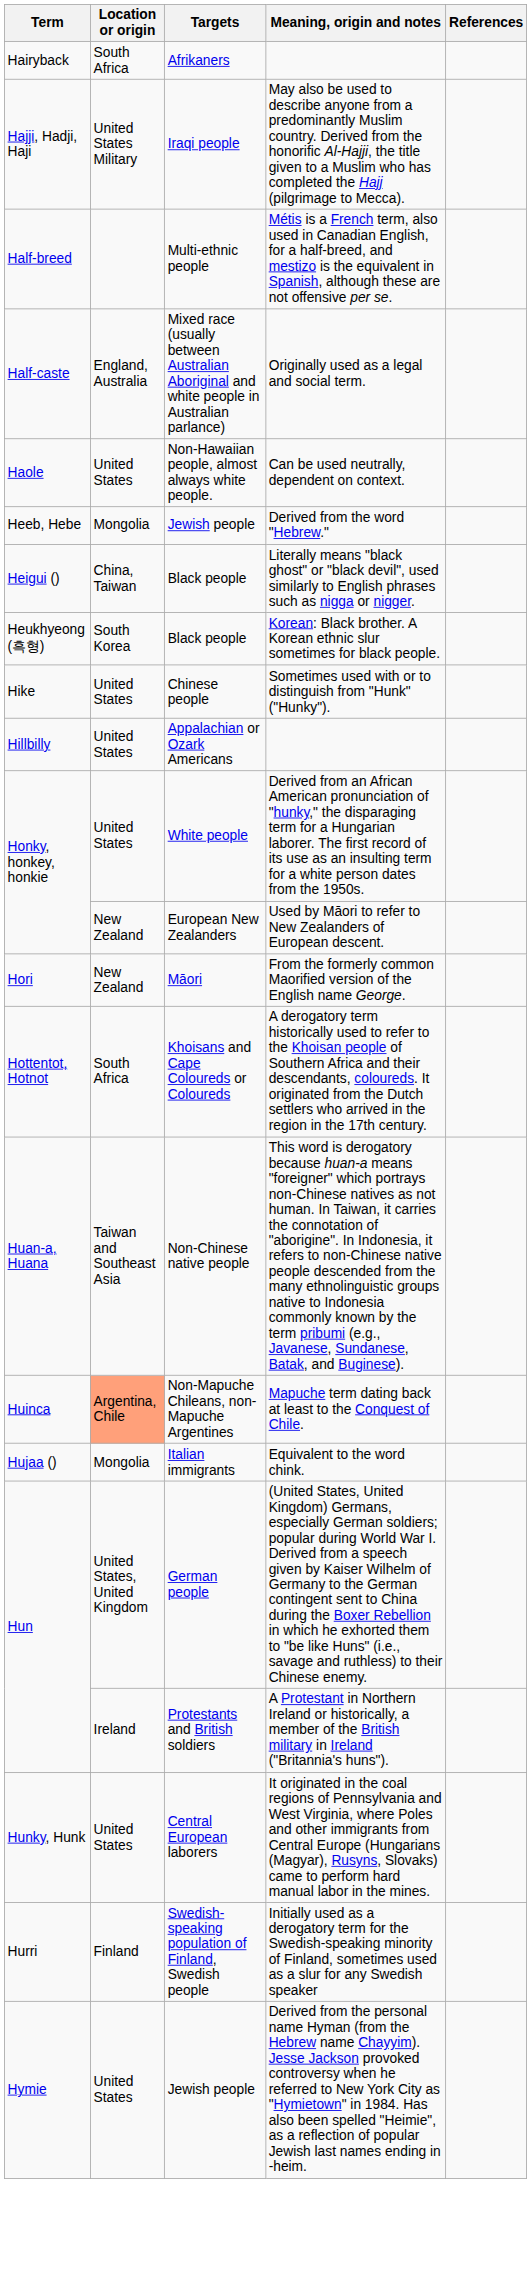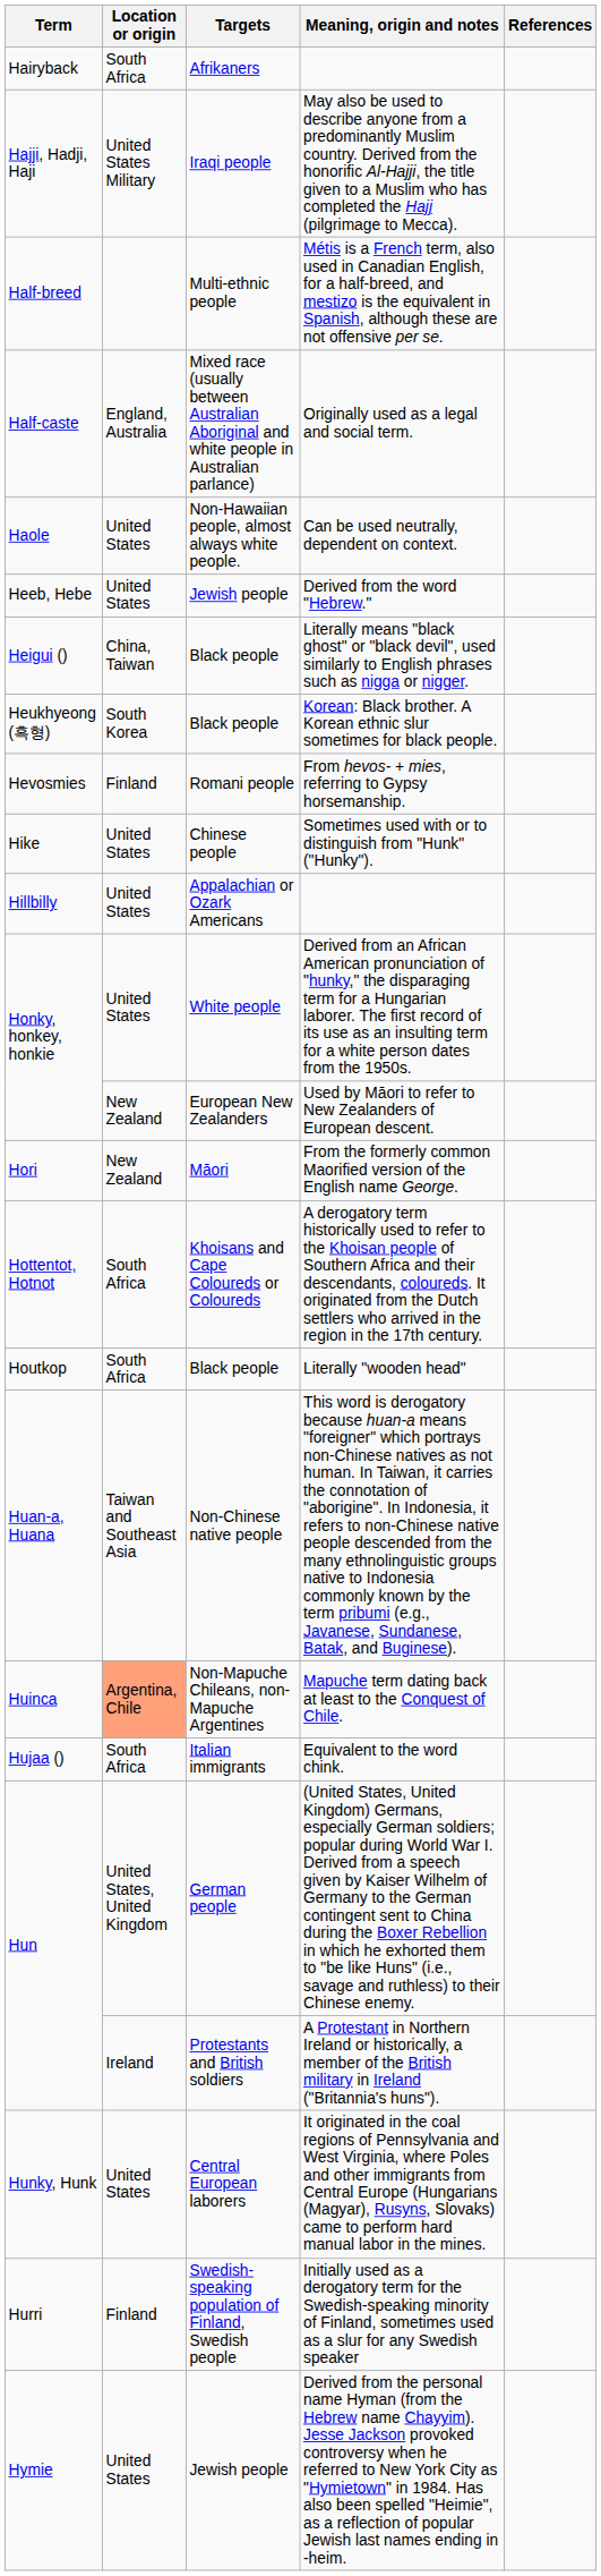Derived from the word "Hebrew." | Location or origin: Mongolia -> United States
+ row: Hevosmies | Finland | Romani people | From hevos- + mies, referring to Gypsy horsemanship.
+ row: Houtkop | South Africa | Black people | Literally "wooden head"
Equivalent to the word chink. | Location or origin: Mongolia -> South Africa
